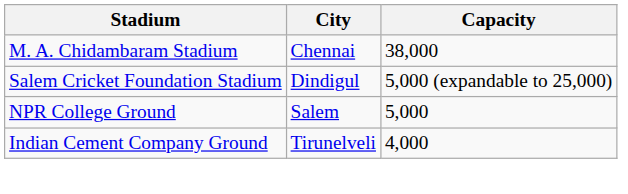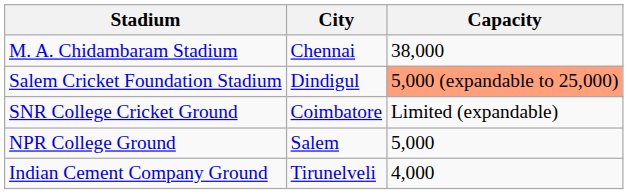Salem Cricket Foundation Stadium | Capacity: no background -> lightsalmon background
+ row: SNR College Cricket Ground | Coimbatore | Limited (expandable)
